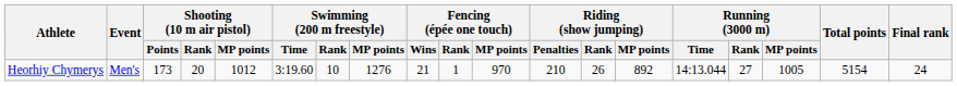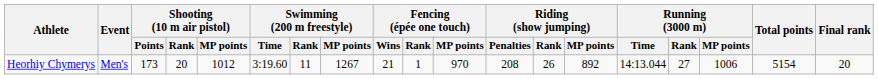Heorhiy Chymerys | Swimming (200 m freestyle) / Rank: 10 -> 11
Heorhiy Chymerys | Swimming (200 m freestyle) / MP points: 1276 -> 1267
Heorhiy Chymerys | Riding (show jumping) / Penalties: 210 -> 208
Heorhiy Chymerys | Running (3000 m) / MP points: 1005 -> 1006
Heorhiy Chymerys | Final rank: 24 -> 20
